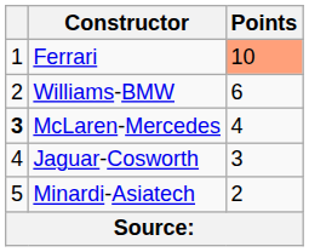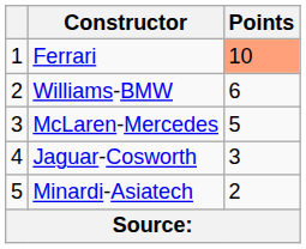McLaren-Mercedes | column 1: bold -> normal
McLaren-Mercedes | Points: 4 -> 5
